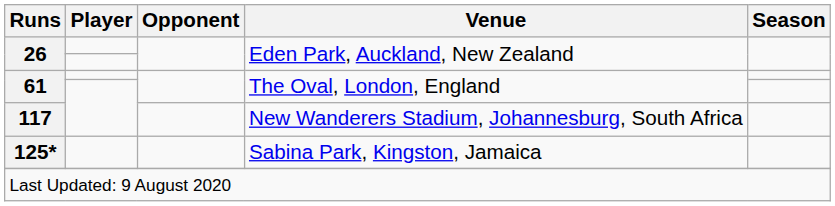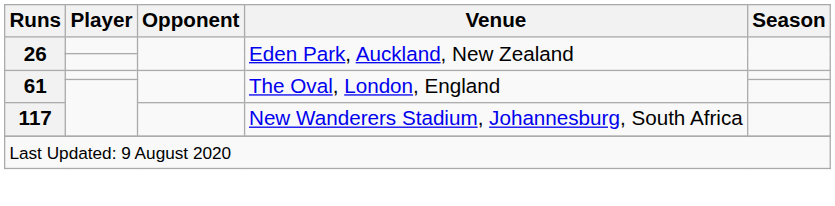- row: 125* | Sabina Park, Kingston, Jamaica
